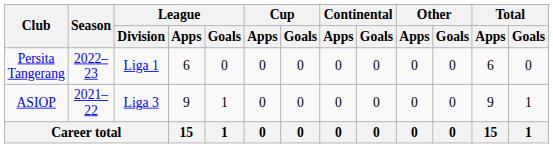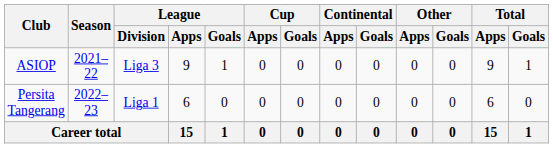rows swapped: ASIOP <-> Persita Tangerang
